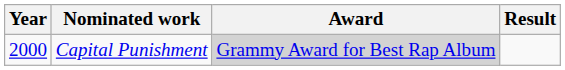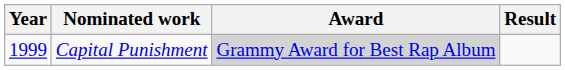Capital Punishment | Year: 2000 -> 1999
